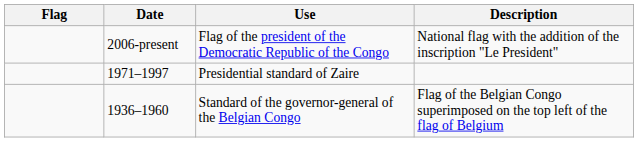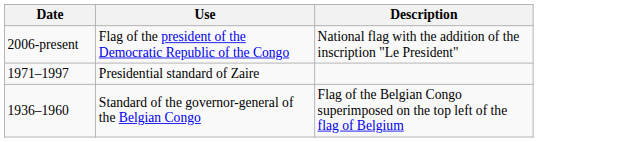- column: Flag
